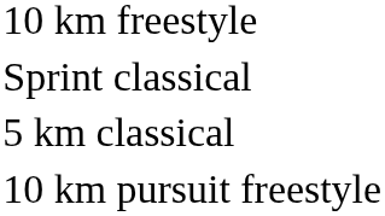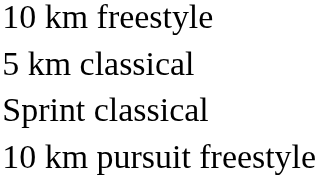rows swapped: Sprint classical <-> 5 km classical
